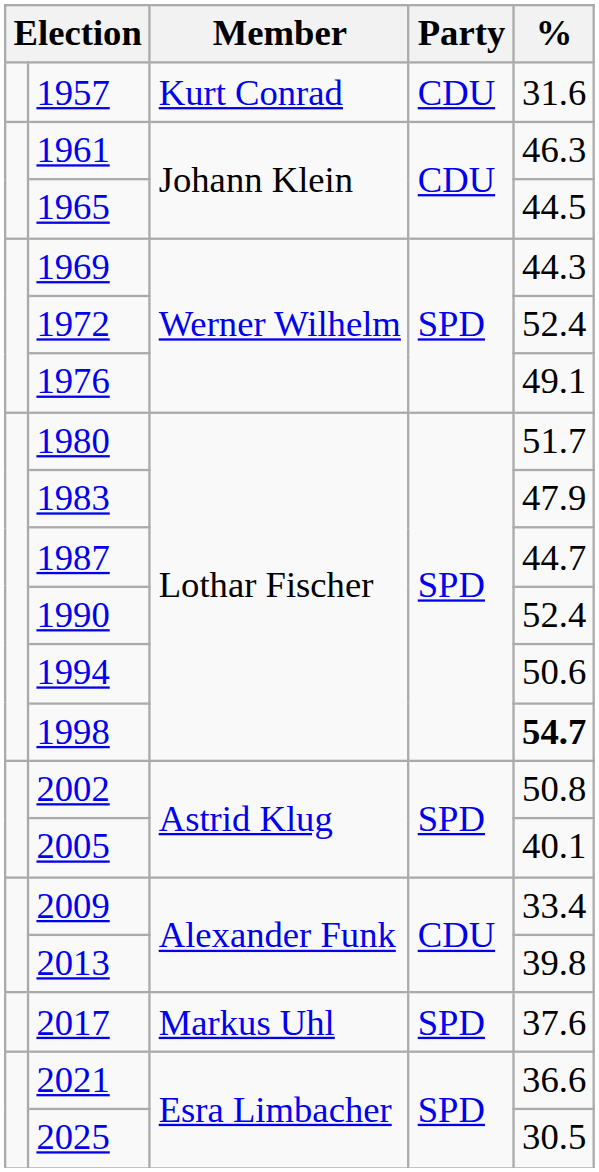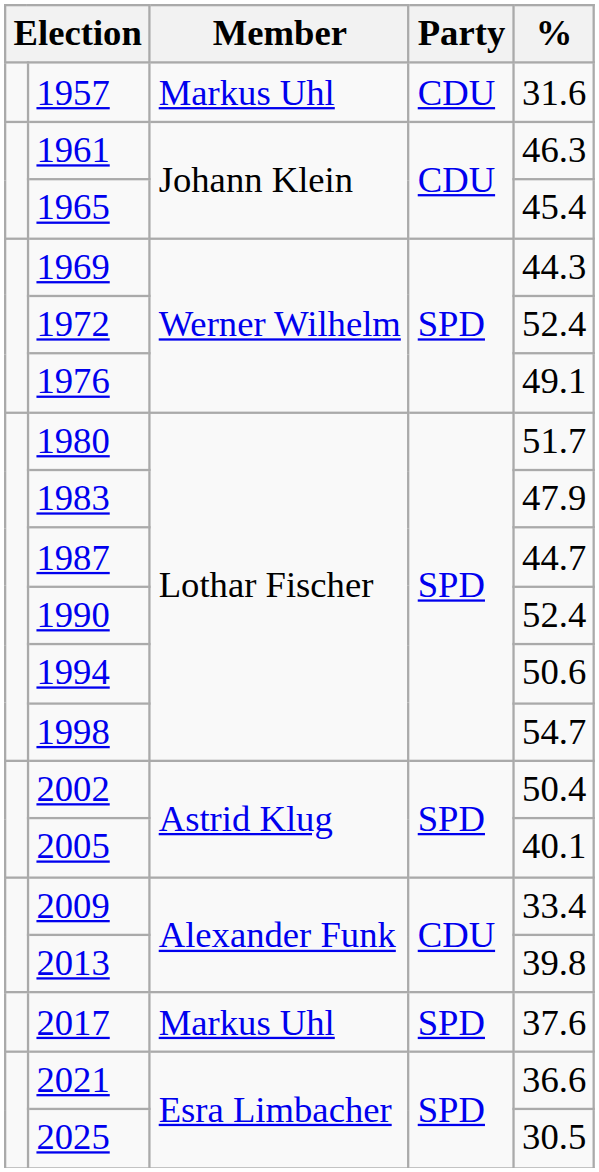1957 | Member: Kurt Conrad -> Markus Uhl
1965 | %: 44.5 -> 45.4
1998 | %: bold -> normal
2002 | %: 50.8 -> 50.4
